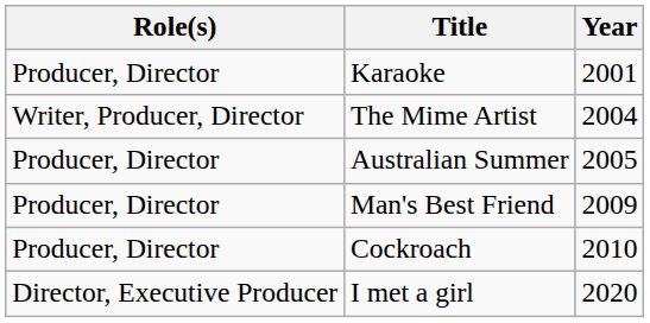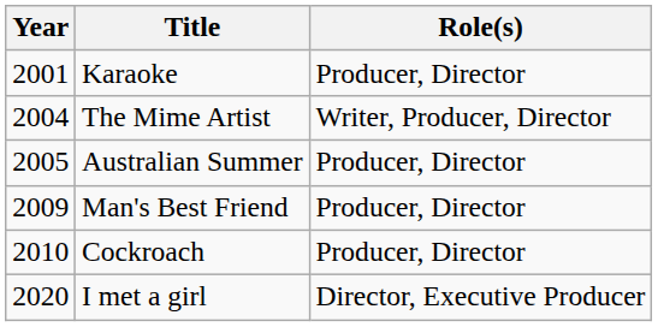columns swapped: Year <-> Role(s)
